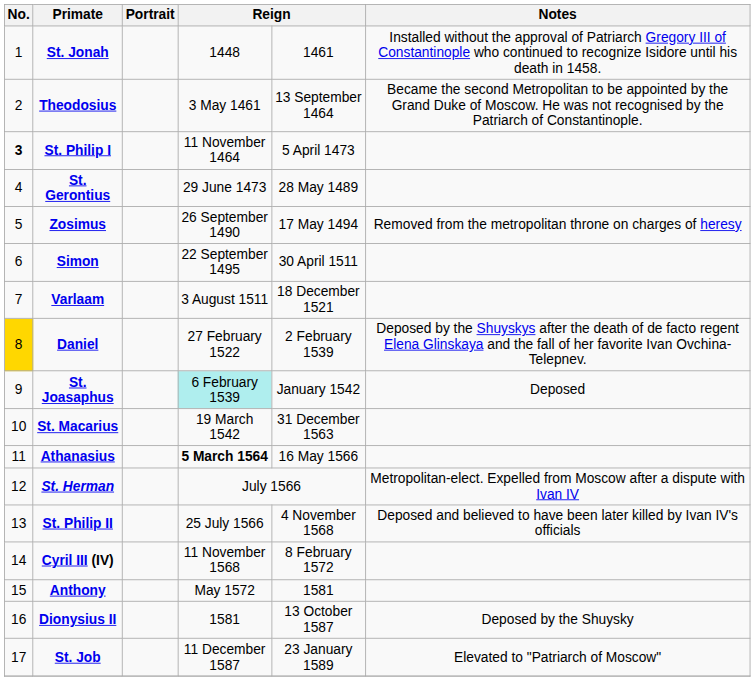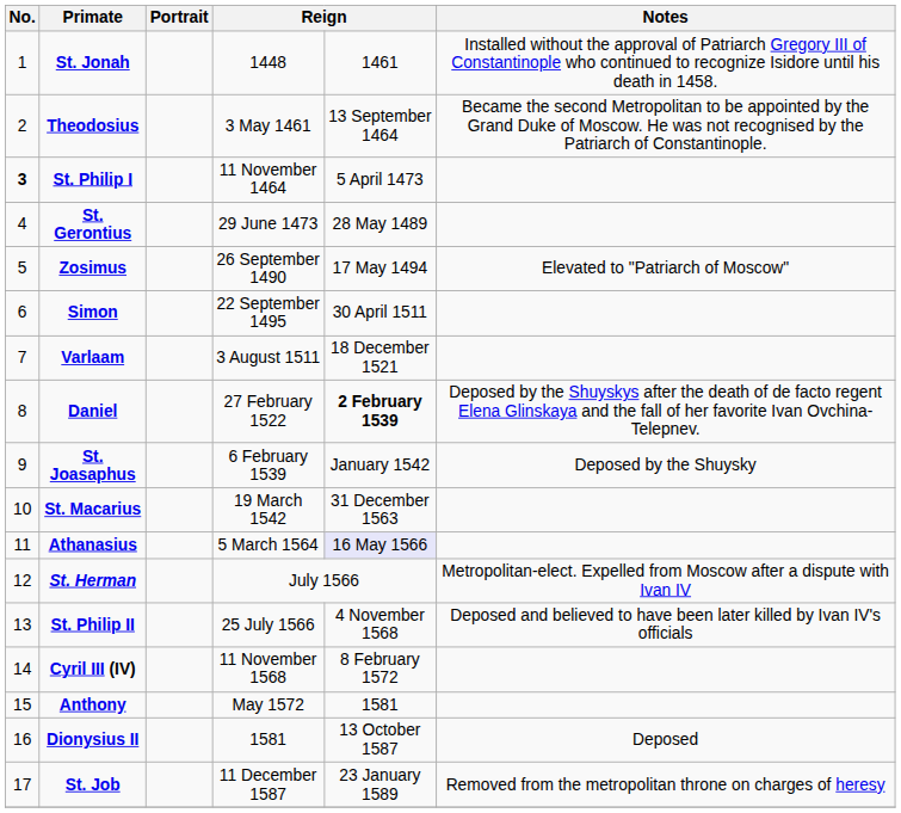Zosimus | Notes: Removed from the metropolitan throne on charges of heresy -> Elevated to "Patriarch of Moscow"
Daniel | No.: gold background -> no background
Daniel | column 5: normal -> bold
St. Joasaphus | column 4: paleturquoise background -> no background
St. Joasaphus | Notes: Deposed -> Deposed by the Shuysky
Athanasius | column 4: bold -> normal
Athanasius | column 5: no background -> lavender background
Dionysius II | Notes: Deposed by the Shuysky -> Deposed
St. Job | Notes: Elevated to "Patriarch of Moscow" -> Removed from the metropolitan throne on charges of heresy
